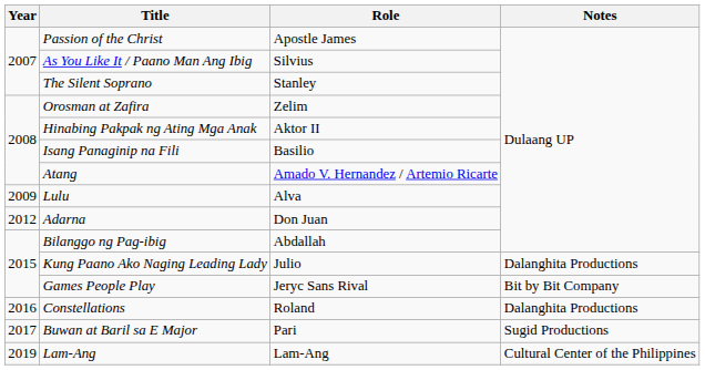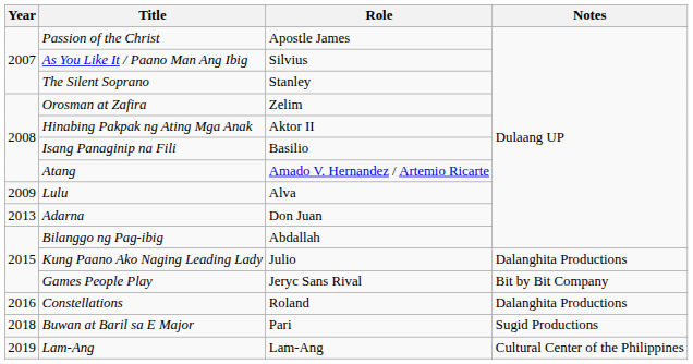Adarna | Year: 2012 -> 2013
Buwan at Baril sa E Major | Year: 2017 -> 2018
